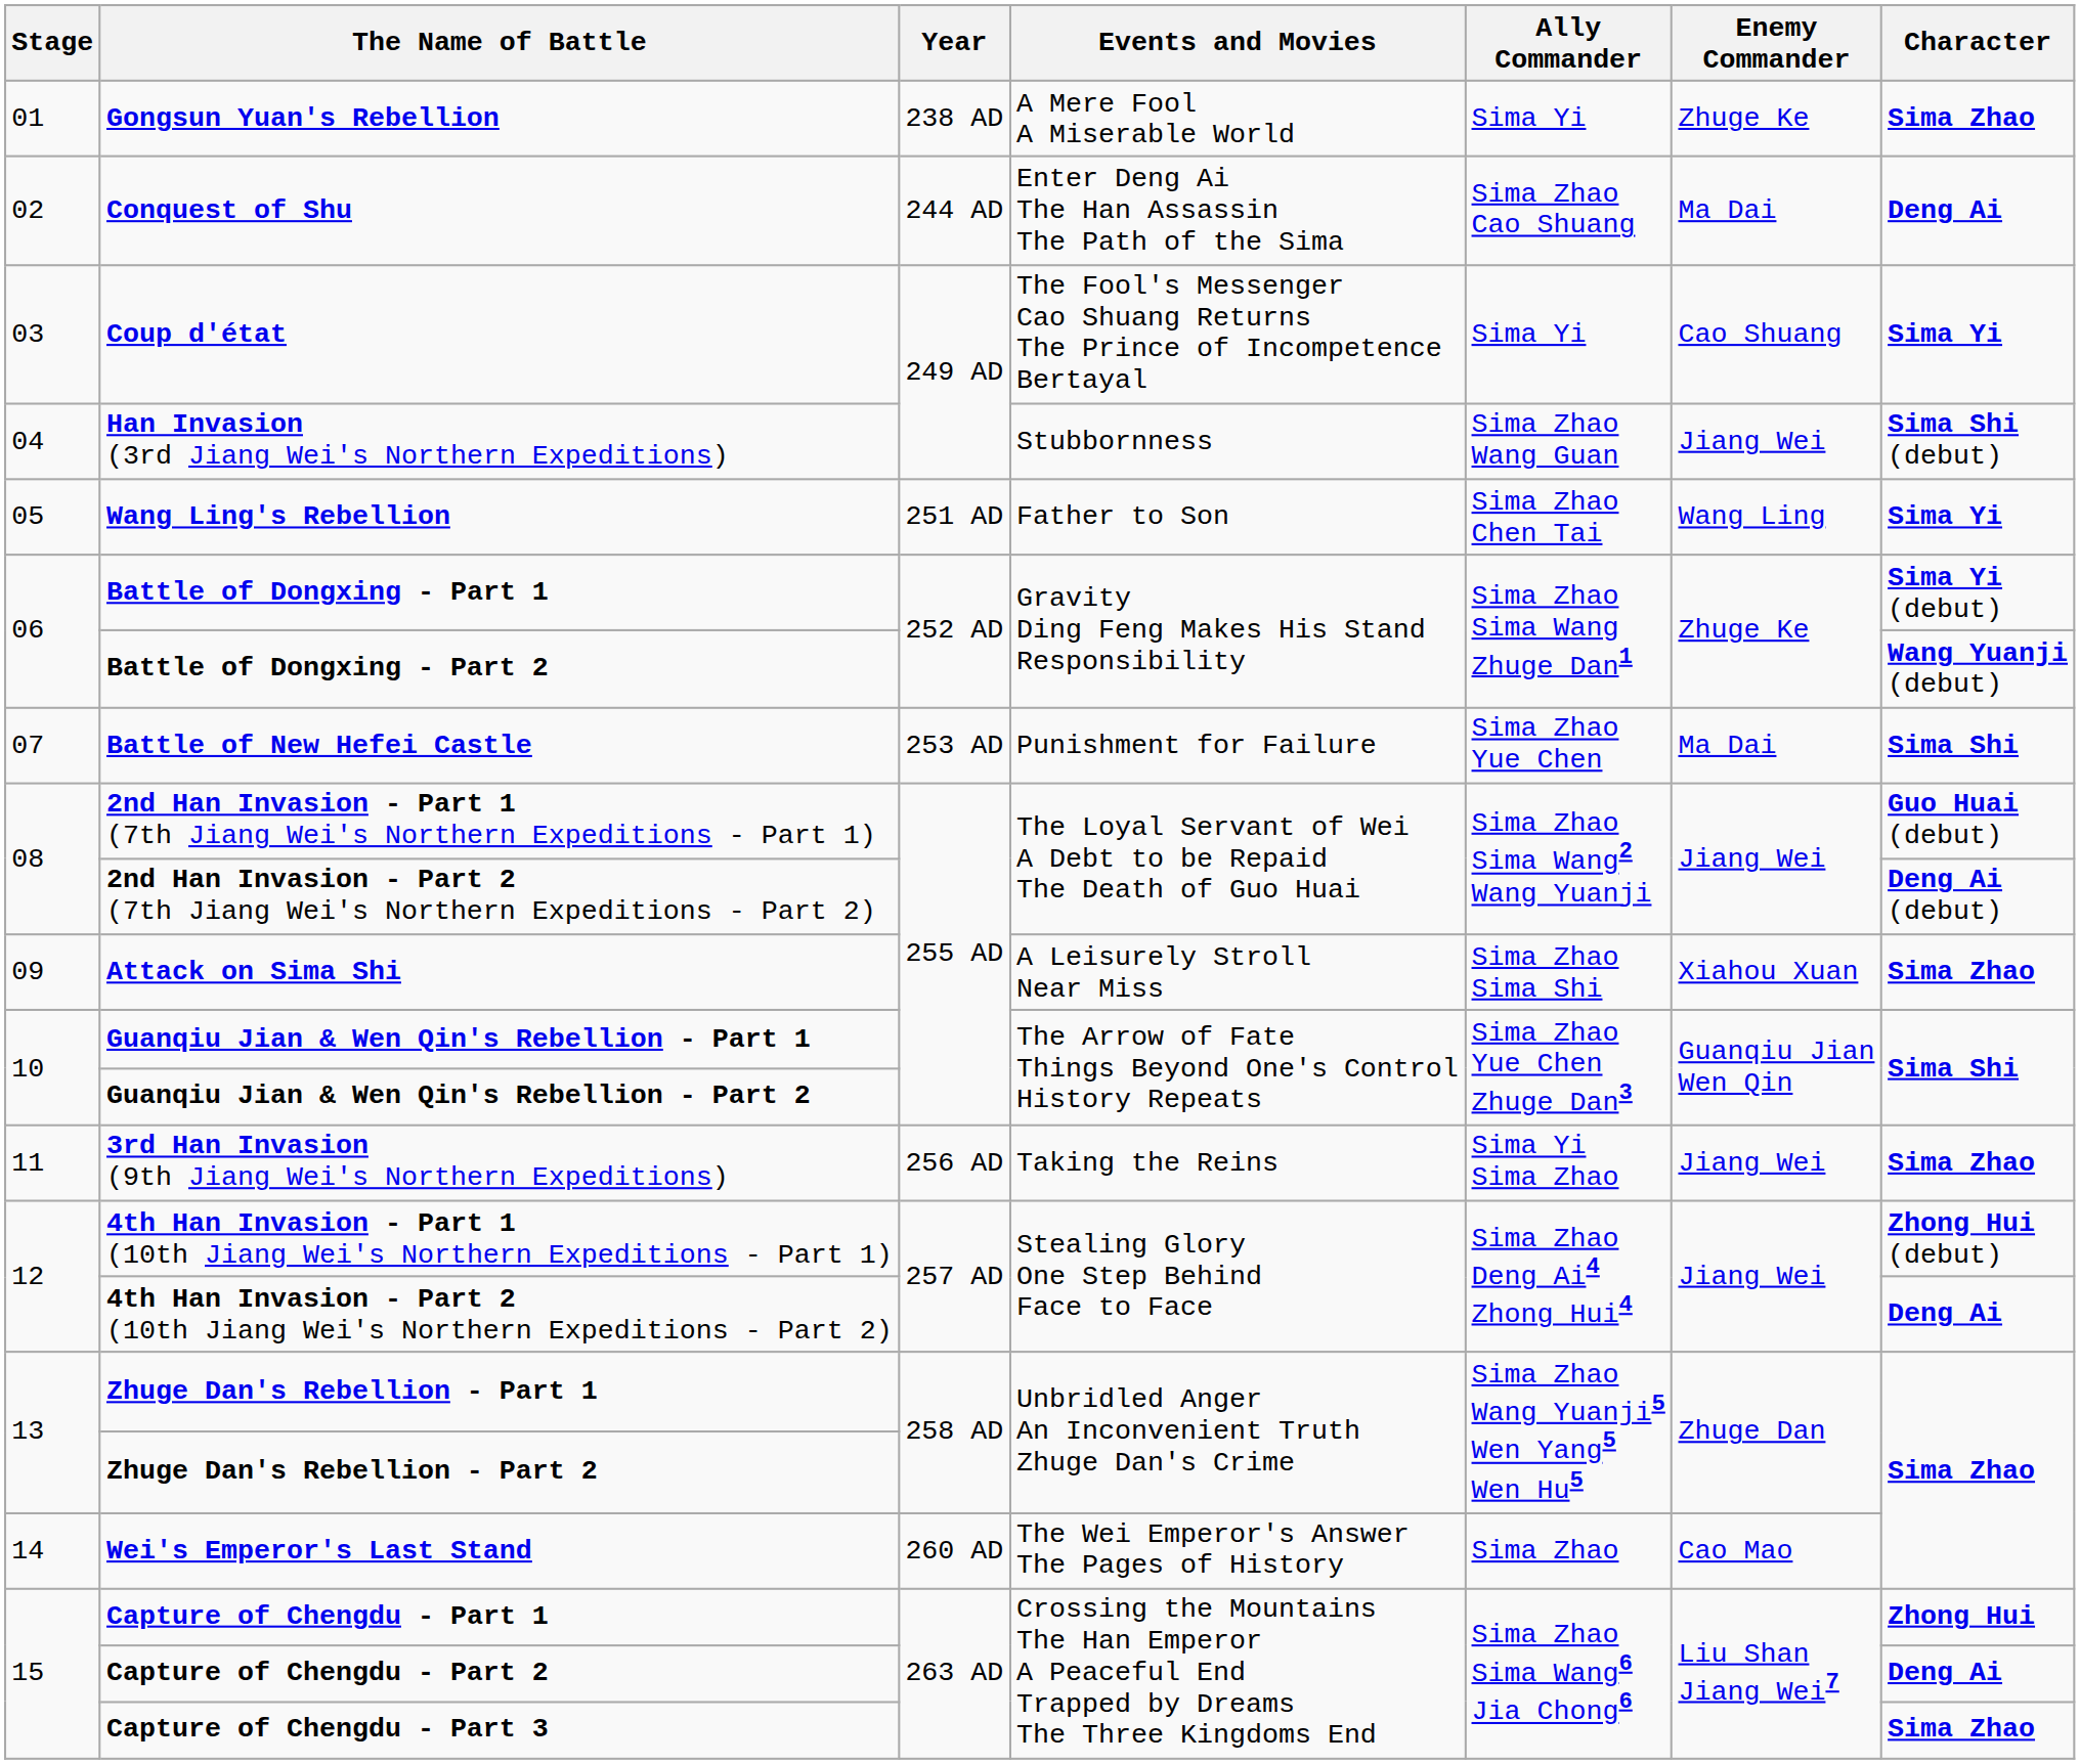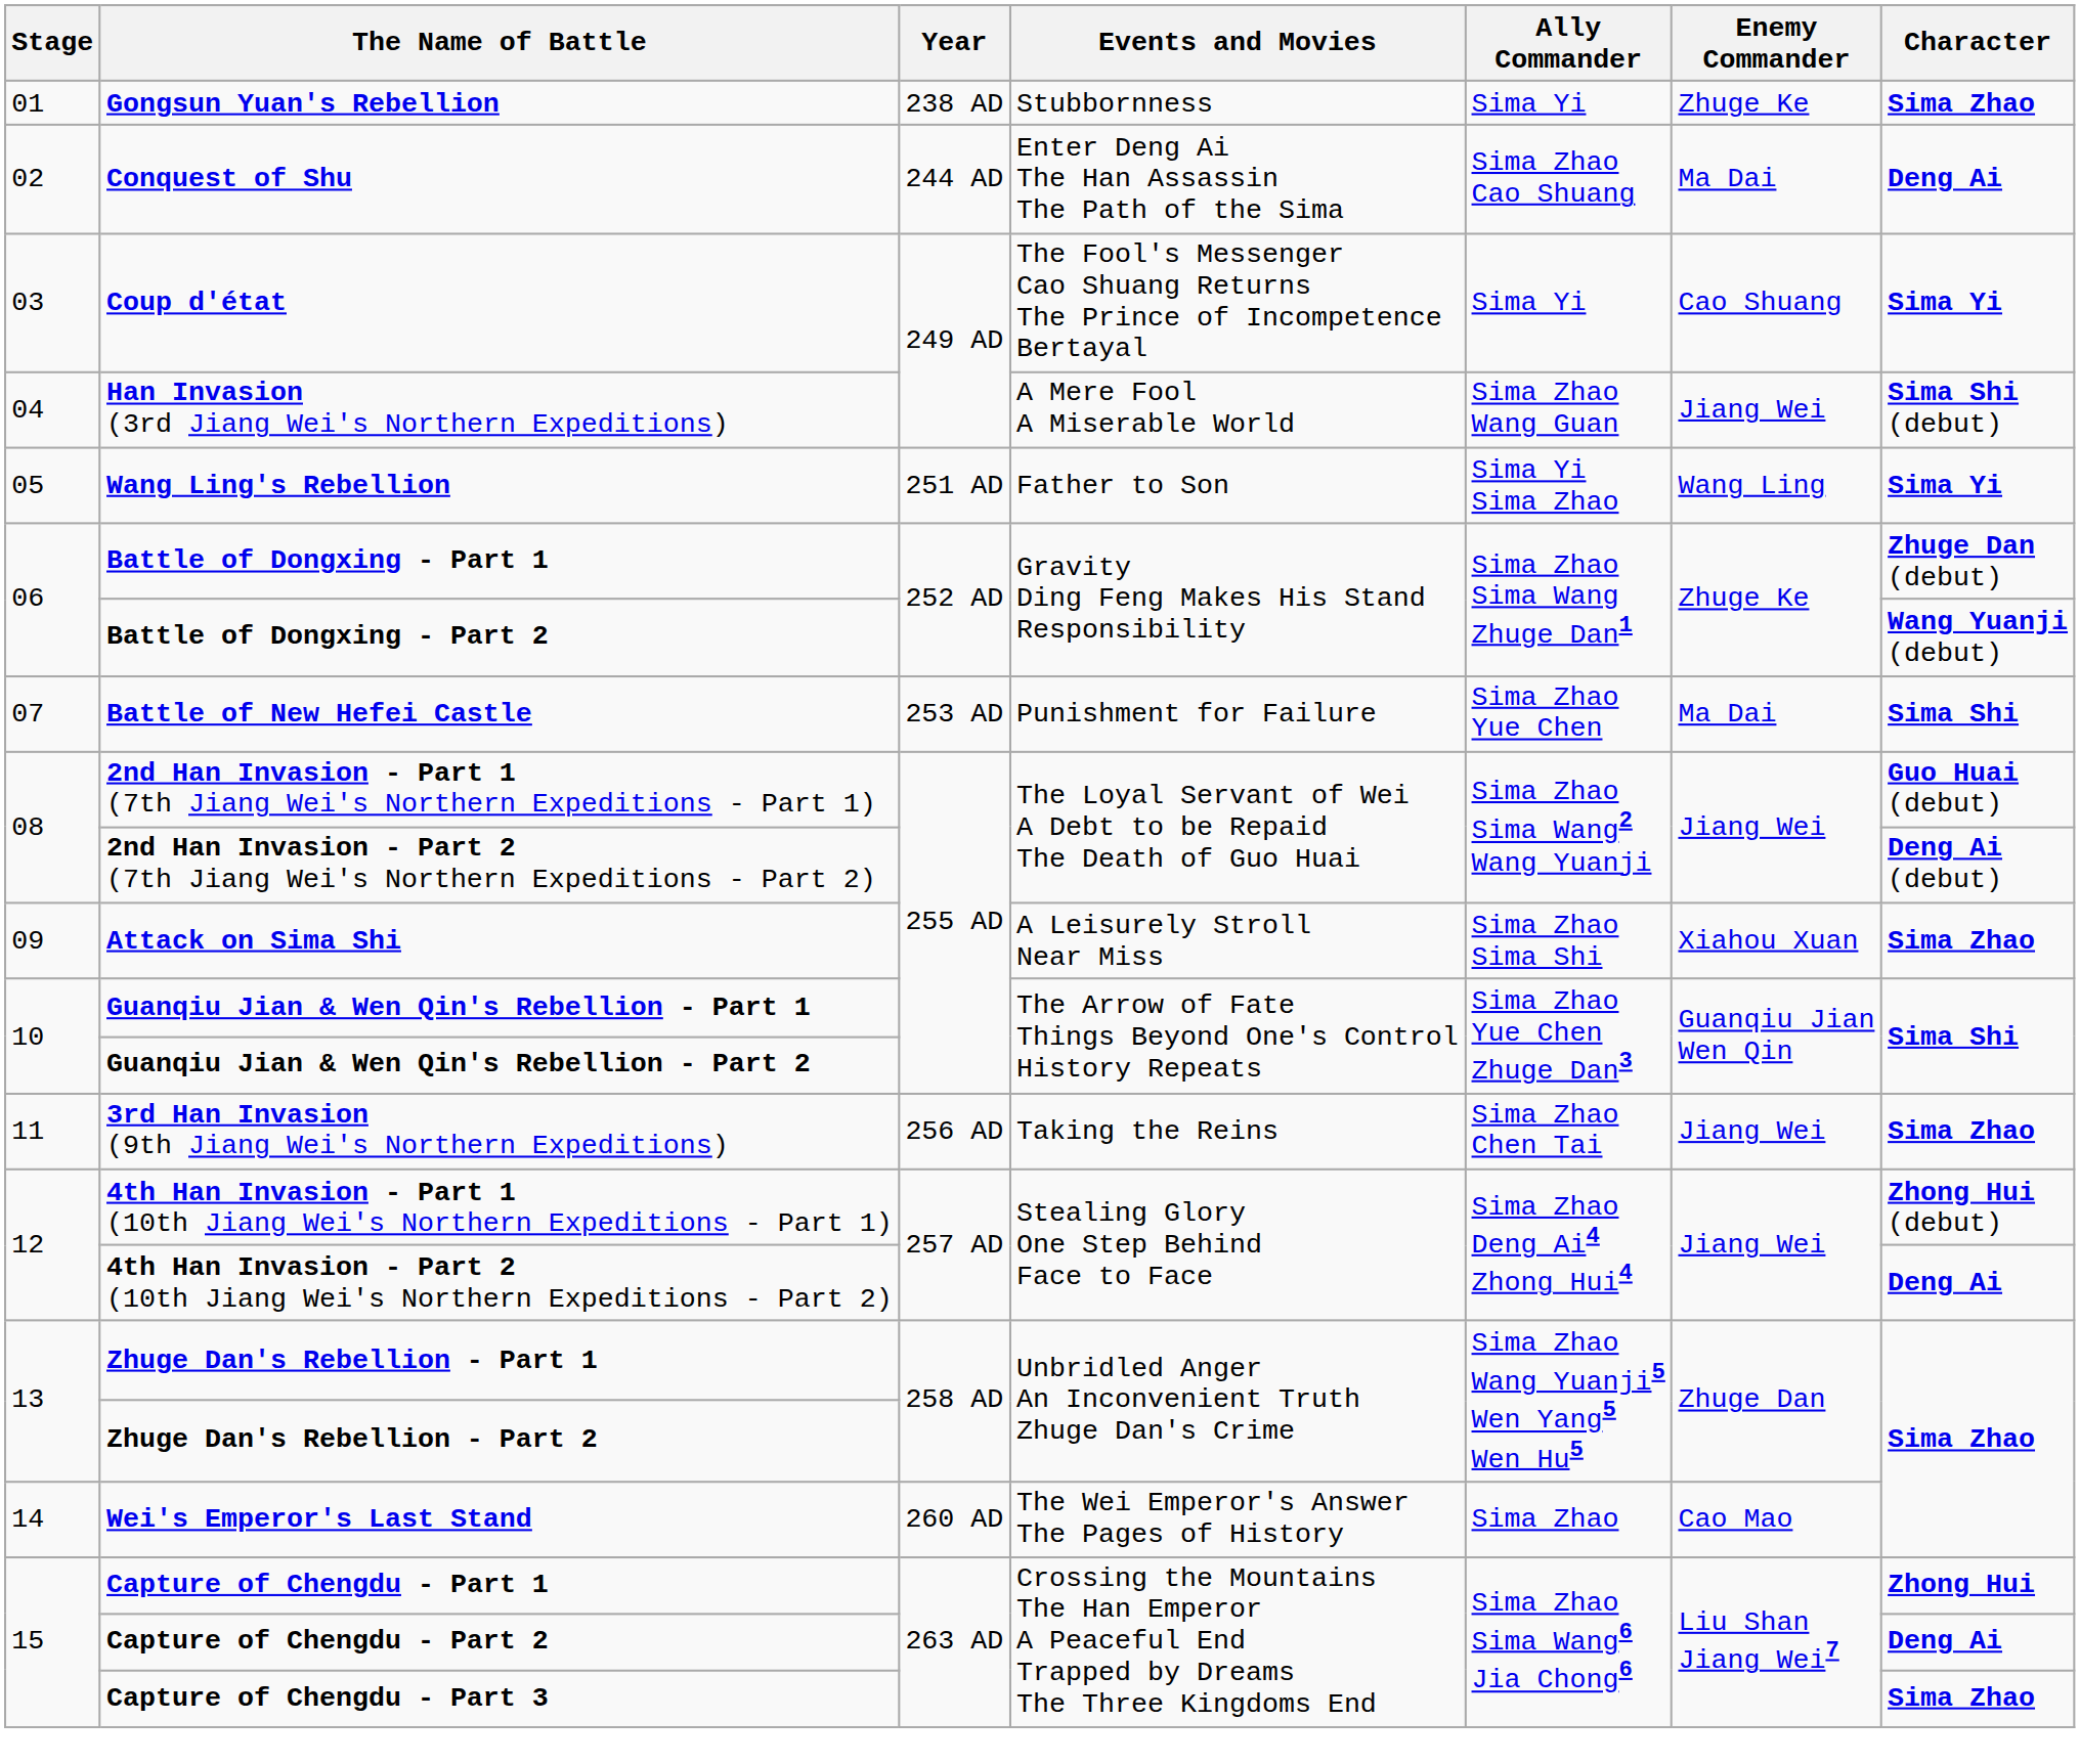Gongsun Yuan's Rebellion | Events and Movies: A Mere Fool A Miserable World -> Stubbornness
Han Invasion (3rd Jiang Wei's Northern Expeditions) | Events and Movies: Stubbornness -> A Mere Fool A Miserable World
Wang Ling's Rebellion | Ally Commander: Sima Zhao Chen Tai -> Sima Yi Sima Zhao
Battle of Dongxing - Part 1 | Character: Sima Yi (debut) -> Zhuge Dan (debut)
3rd Han Invasion (9th Jiang Wei's Northern Expeditions) | Ally Commander: Sima Yi Sima Zhao -> Sima Zhao Chen Tai
